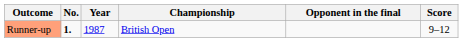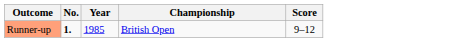- column: Opponent in the final
Runner-up | Year: 1987 -> 1985
